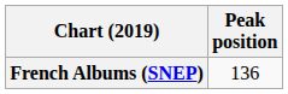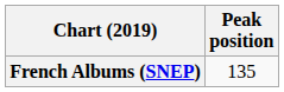French Albums (SNEP) | Peak position: 136 -> 135
